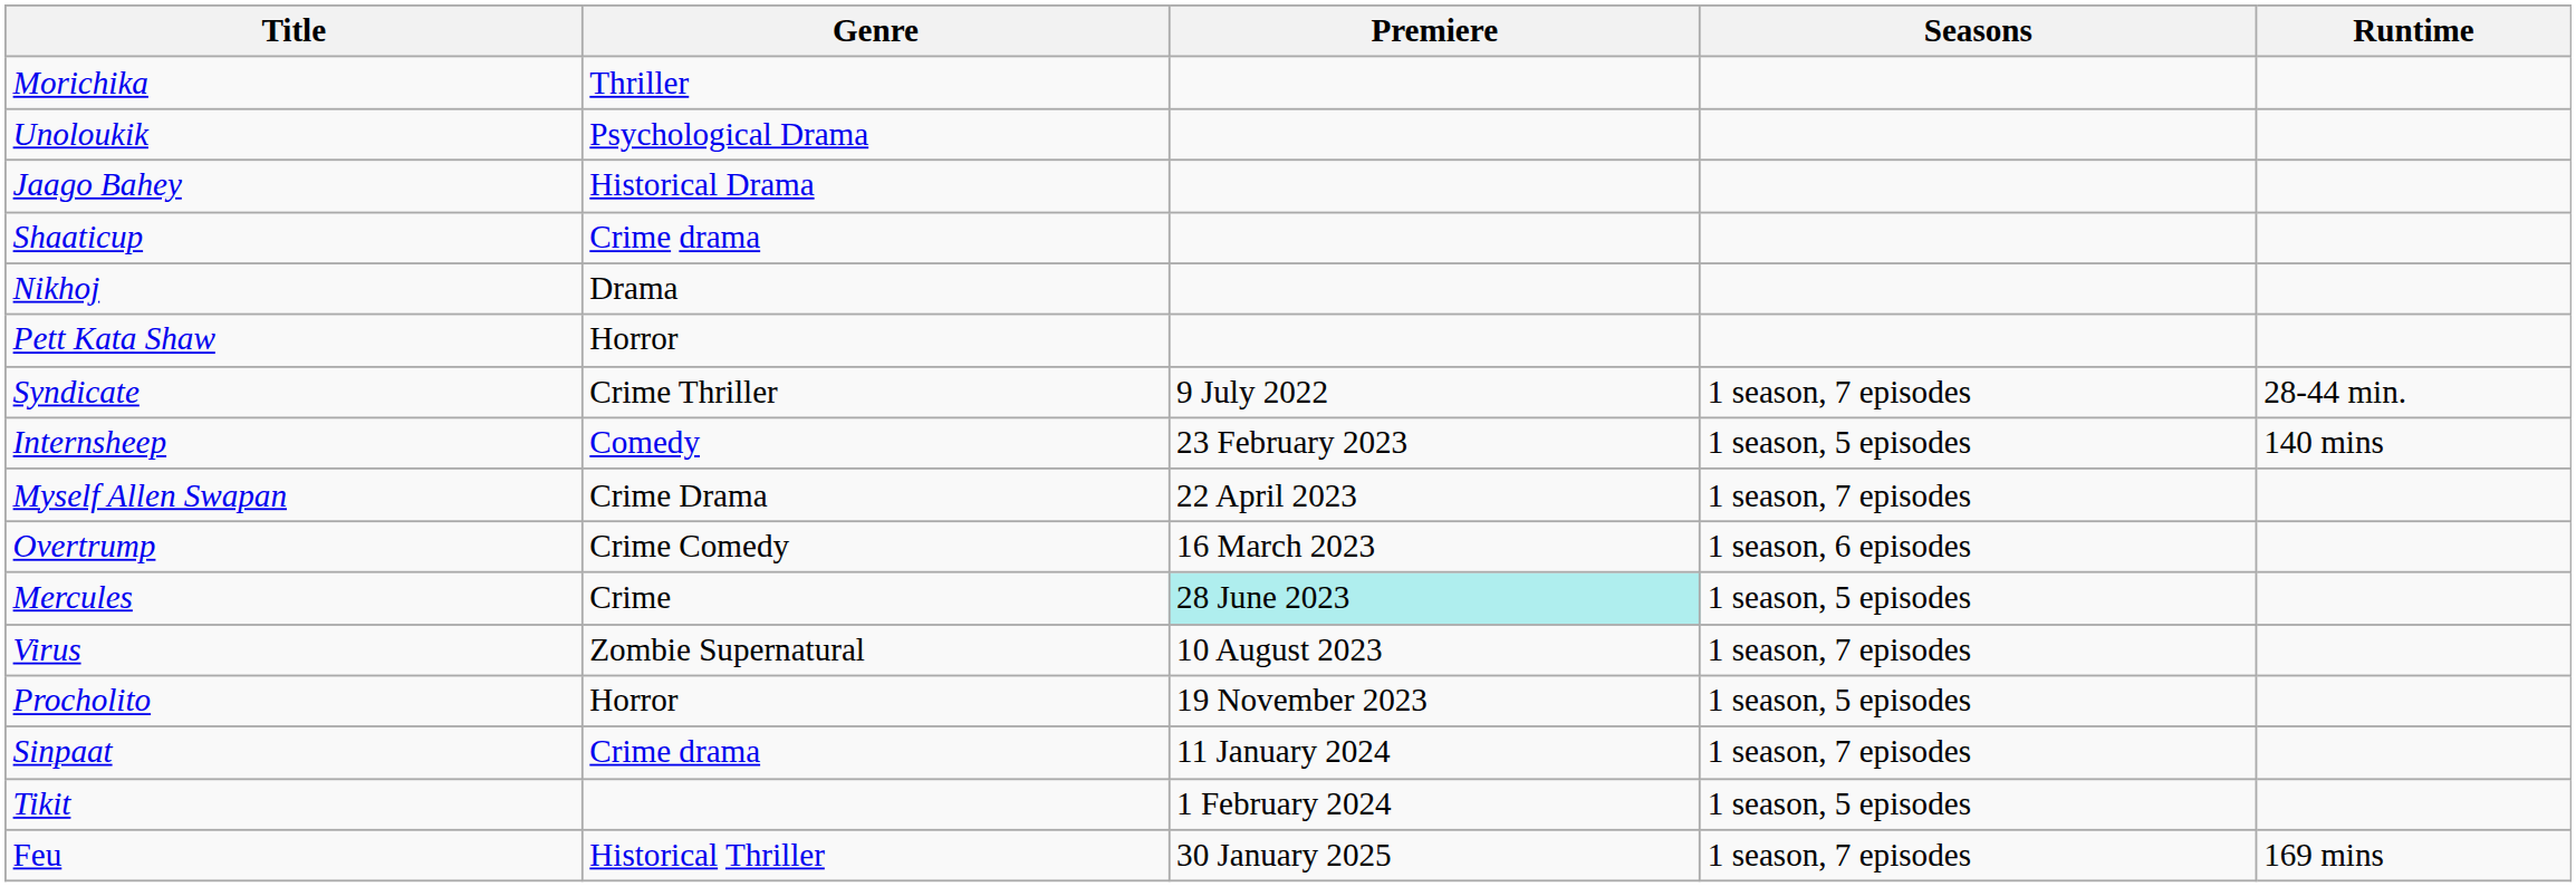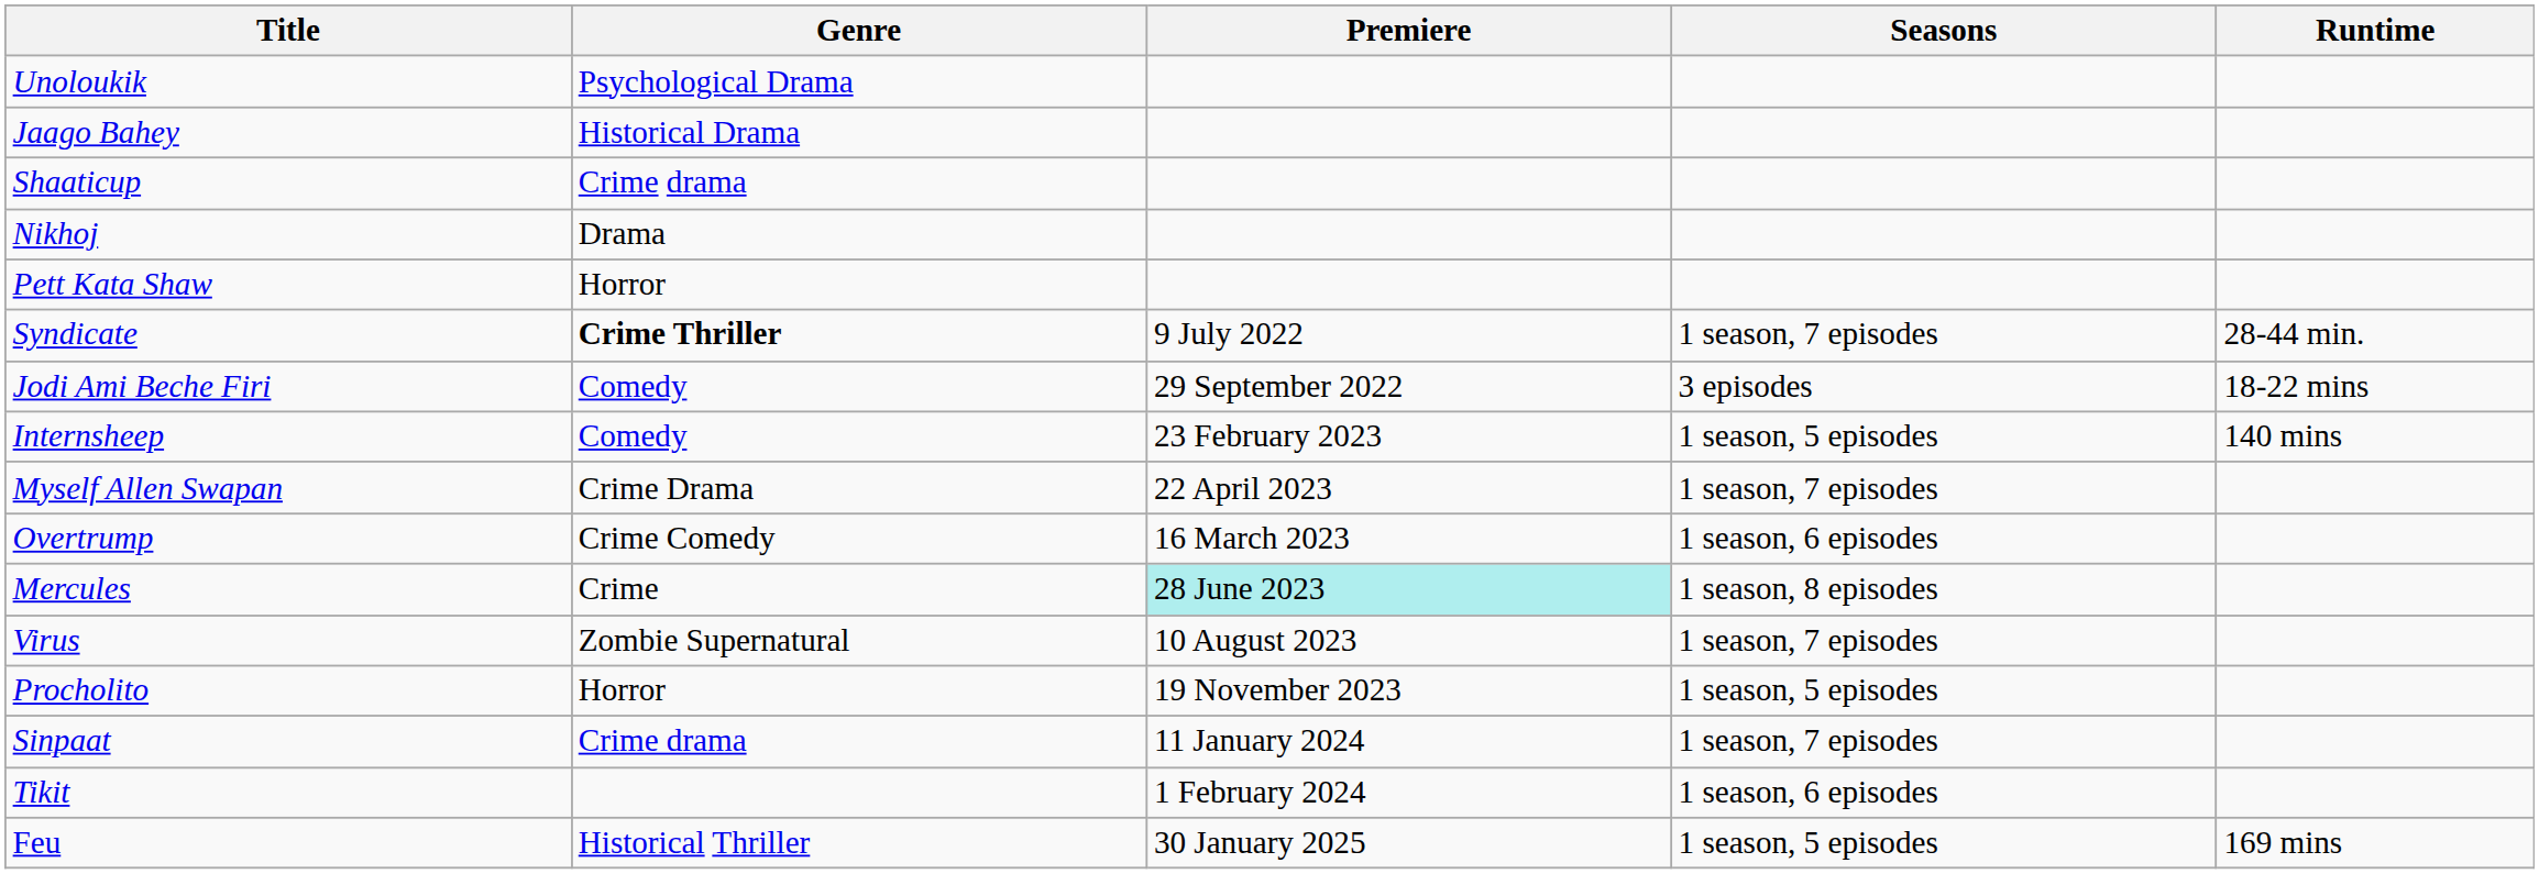- row: Morichika | Thriller
Syndicate | Genre: normal -> bold
+ row: Jodi Ami Beche Firi | Comedy | 29 September 2022 | 3 episodes | 18-22 mins
Mercules | Seasons: 1 season, 5 episodes -> 1 season, 8 episodes
Tikit | Seasons: 1 season, 5 episodes -> 1 season, 6 episodes
Feu | Seasons: 1 season, 7 episodes -> 1 season, 5 episodes
